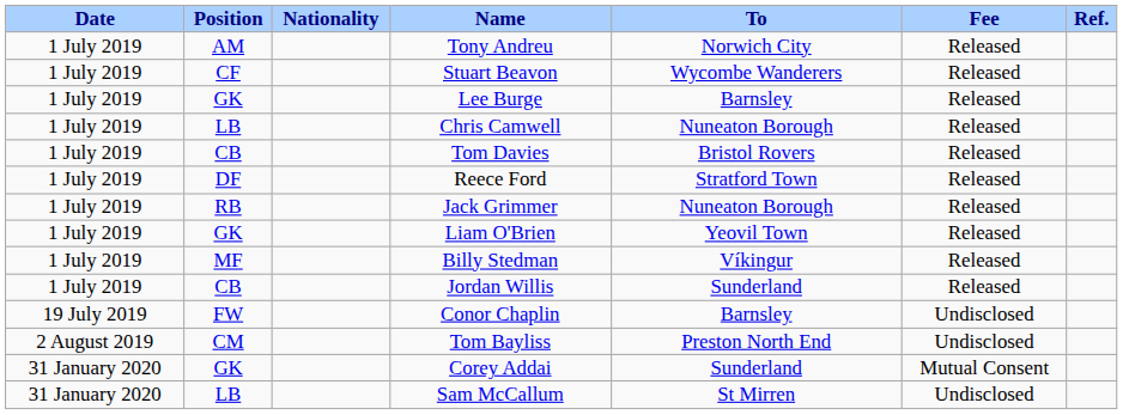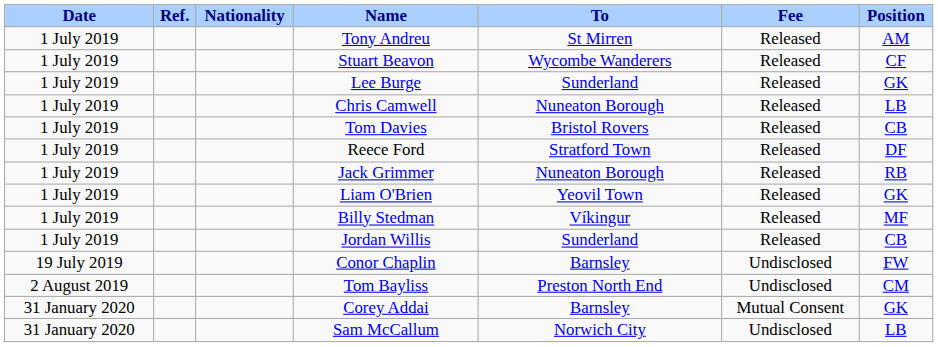columns swapped: Position <-> Ref.
Tony Andreu | To: Norwich City -> St Mirren
Lee Burge | To: Barnsley -> Sunderland
Corey Addai | To: Sunderland -> Barnsley
Sam McCallum | To: St Mirren -> Norwich City
